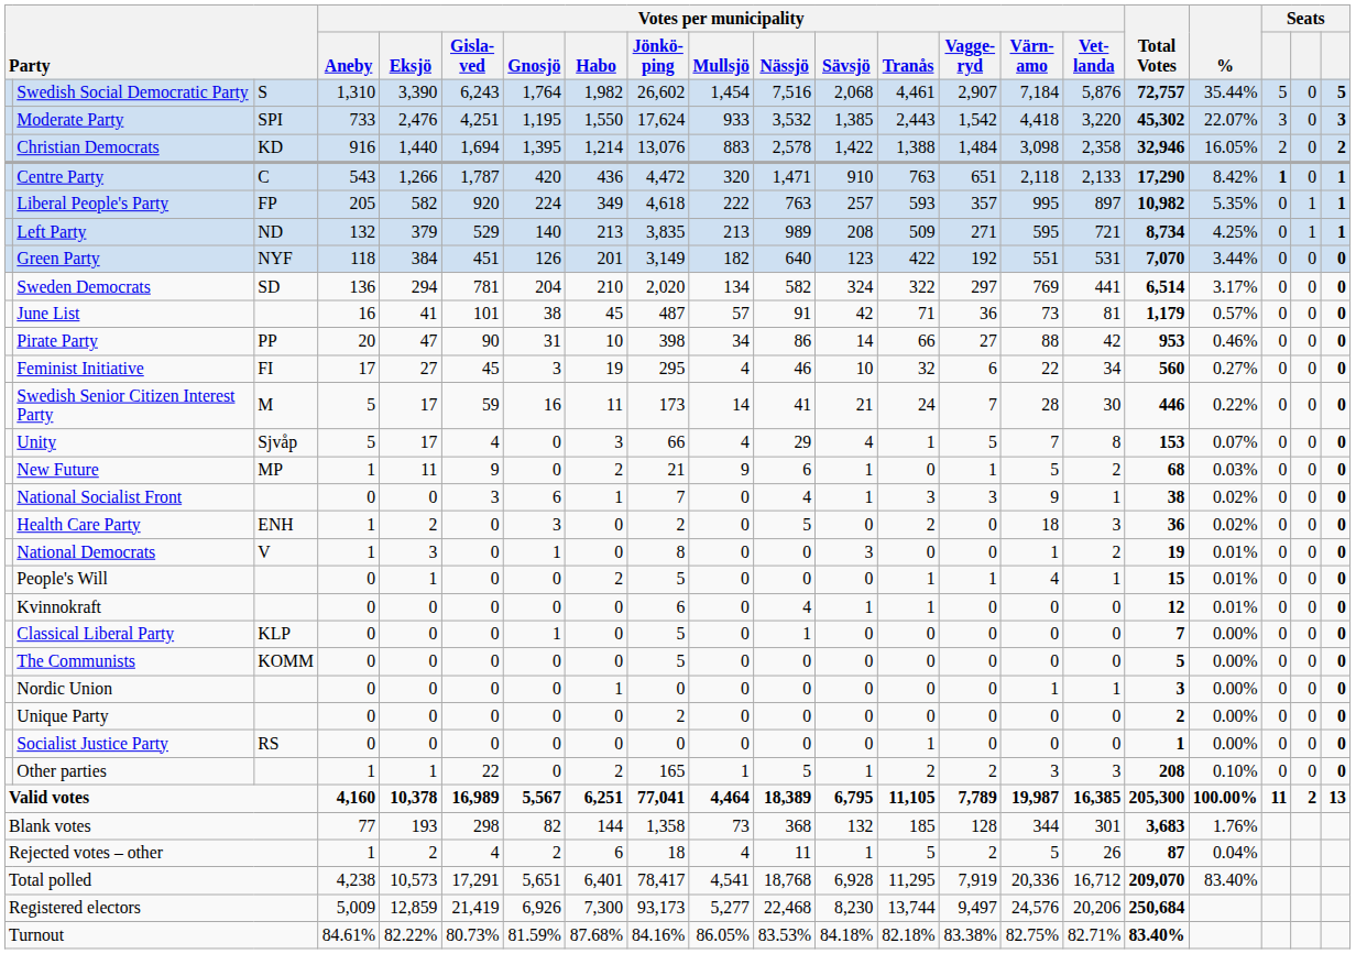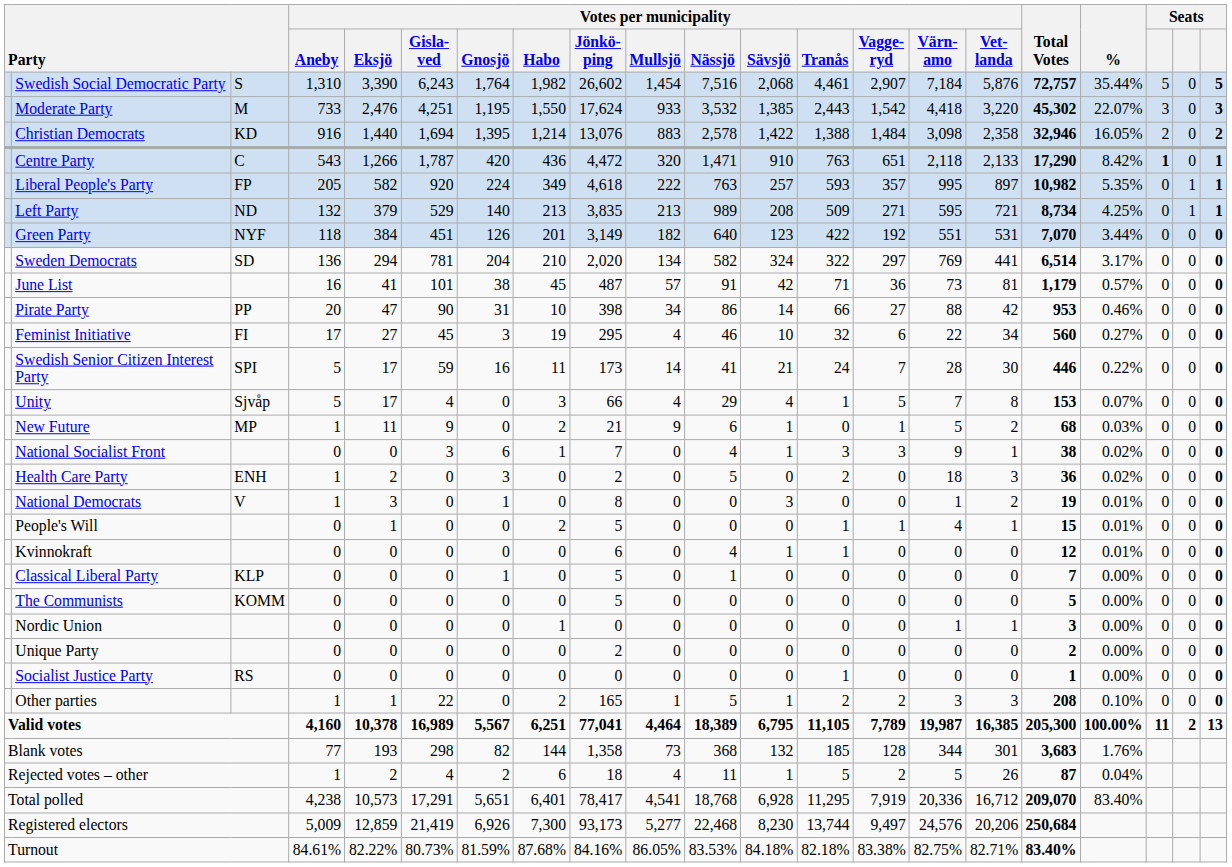Moderate Party | column 3: SPI -> M
Swedish Senior Citizen Interest Party | column 3: M -> SPI
